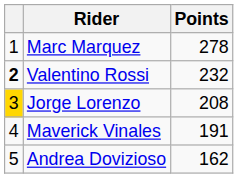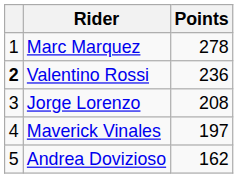Valentino Rossi | Points: 232 -> 236
Jorge Lorenzo | column 1: gold background -> no background
Maverick Vinales | Points: 191 -> 197
